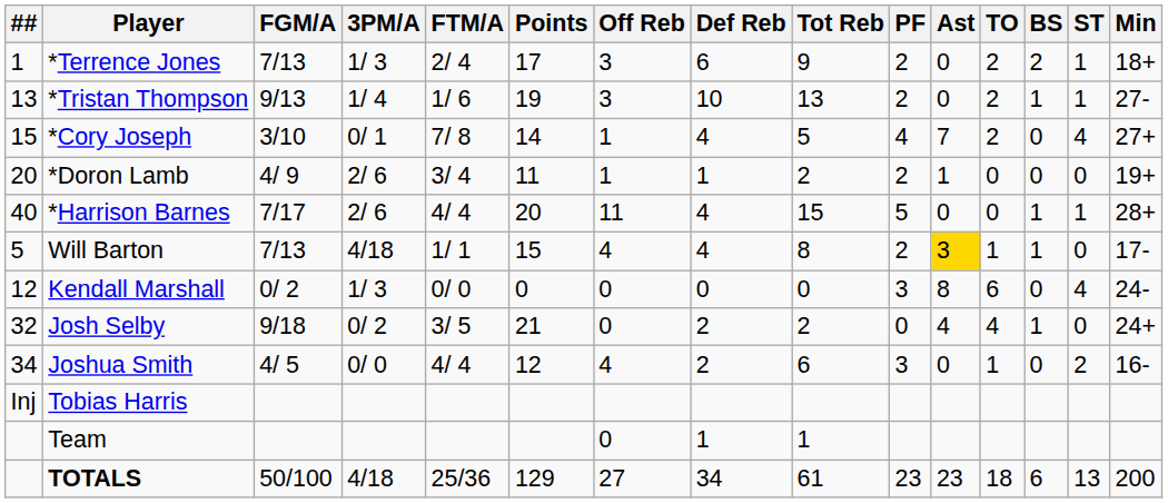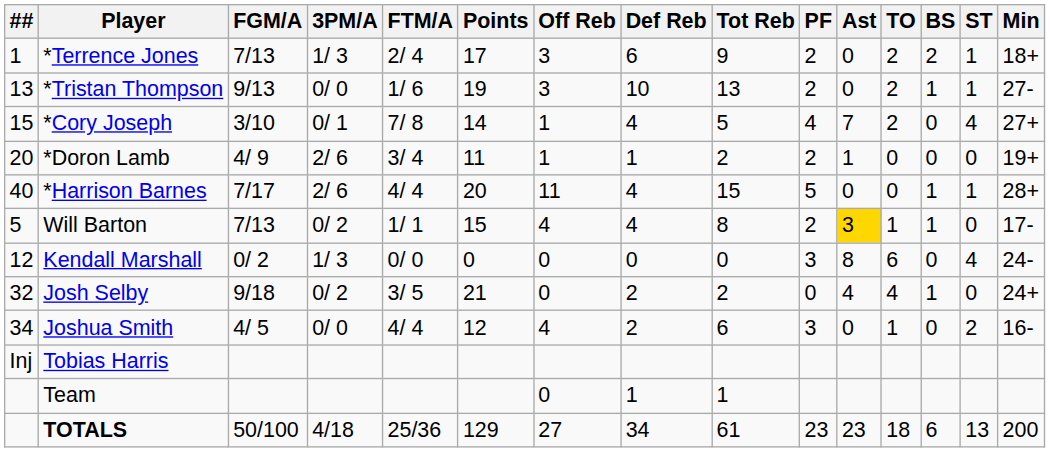*Tristan Thompson | 3PM/A: 1/ 4 -> 0/ 0
Will Barton | 3PM/A: 4/18 -> 0/ 2
